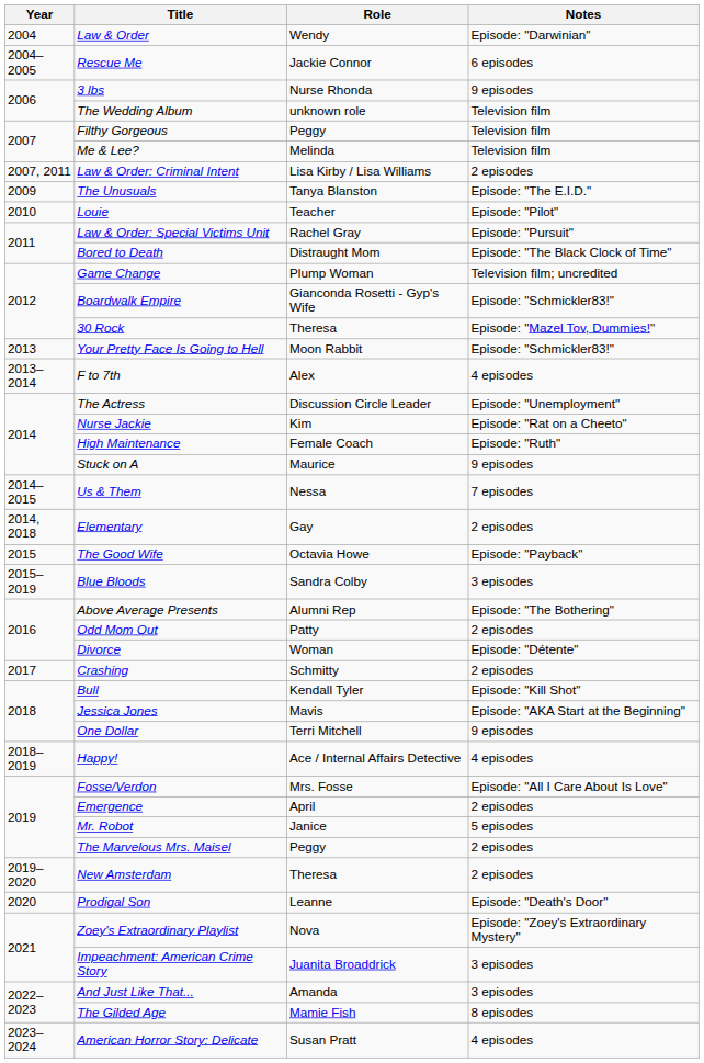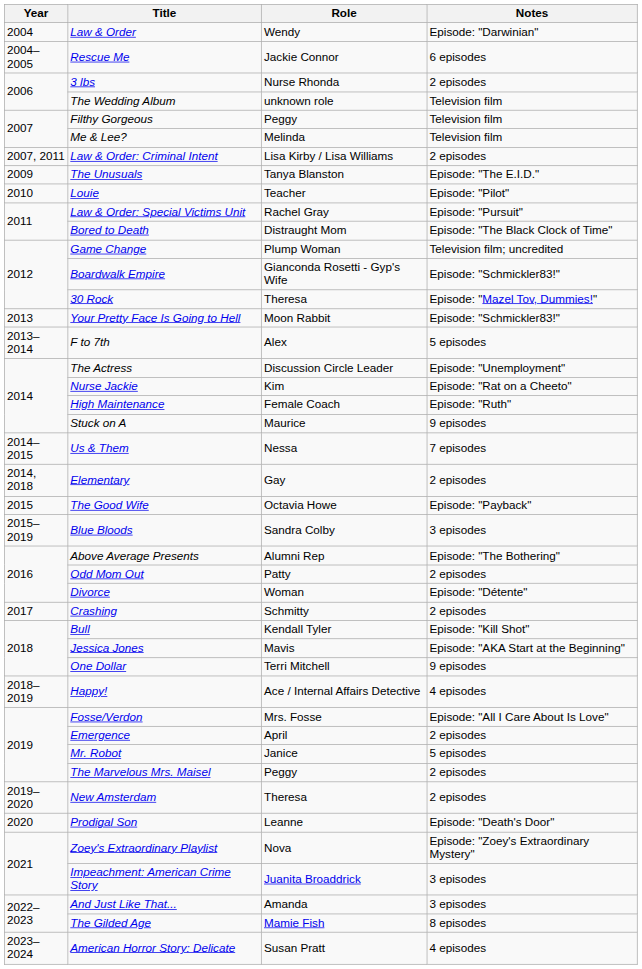3 lbs | Notes: 9 episodes -> 2 episodes
F to 7th | Notes: 4 episodes -> 5 episodes
